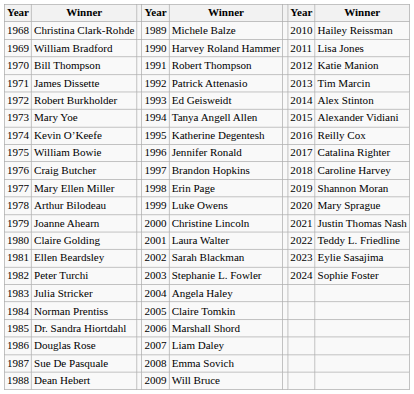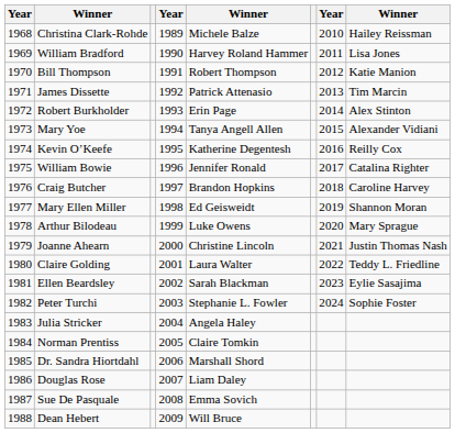Robert Burkholder | column 5: Ed Geisweidt -> Erin Page
Mary Ellen Miller | column 5: Erin Page -> Ed Geisweidt
